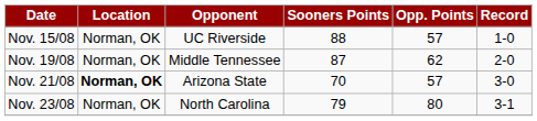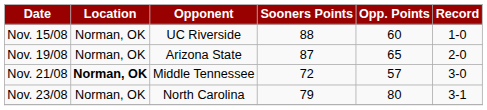Nov. 15/08 | Opp. Points: 57 -> 60
Nov. 19/08 | Opponent: Middle Tennessee -> Arizona State
Nov. 19/08 | Opp. Points: 62 -> 65
Nov. 21/08 | Opponent: Arizona State -> Middle Tennessee
Nov. 21/08 | Sooners Points: 70 -> 72
